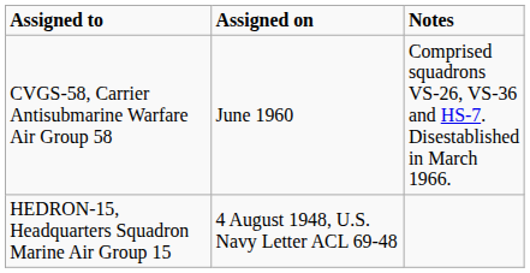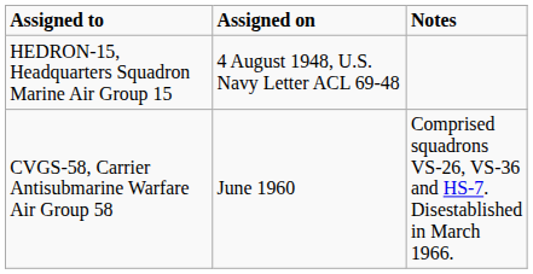rows swapped: HEDRON-15, Headquarters Squadron Marine Air Group 15 <-> CVGS-58, Carrier Antisubmarine Warfare Air Group 58
